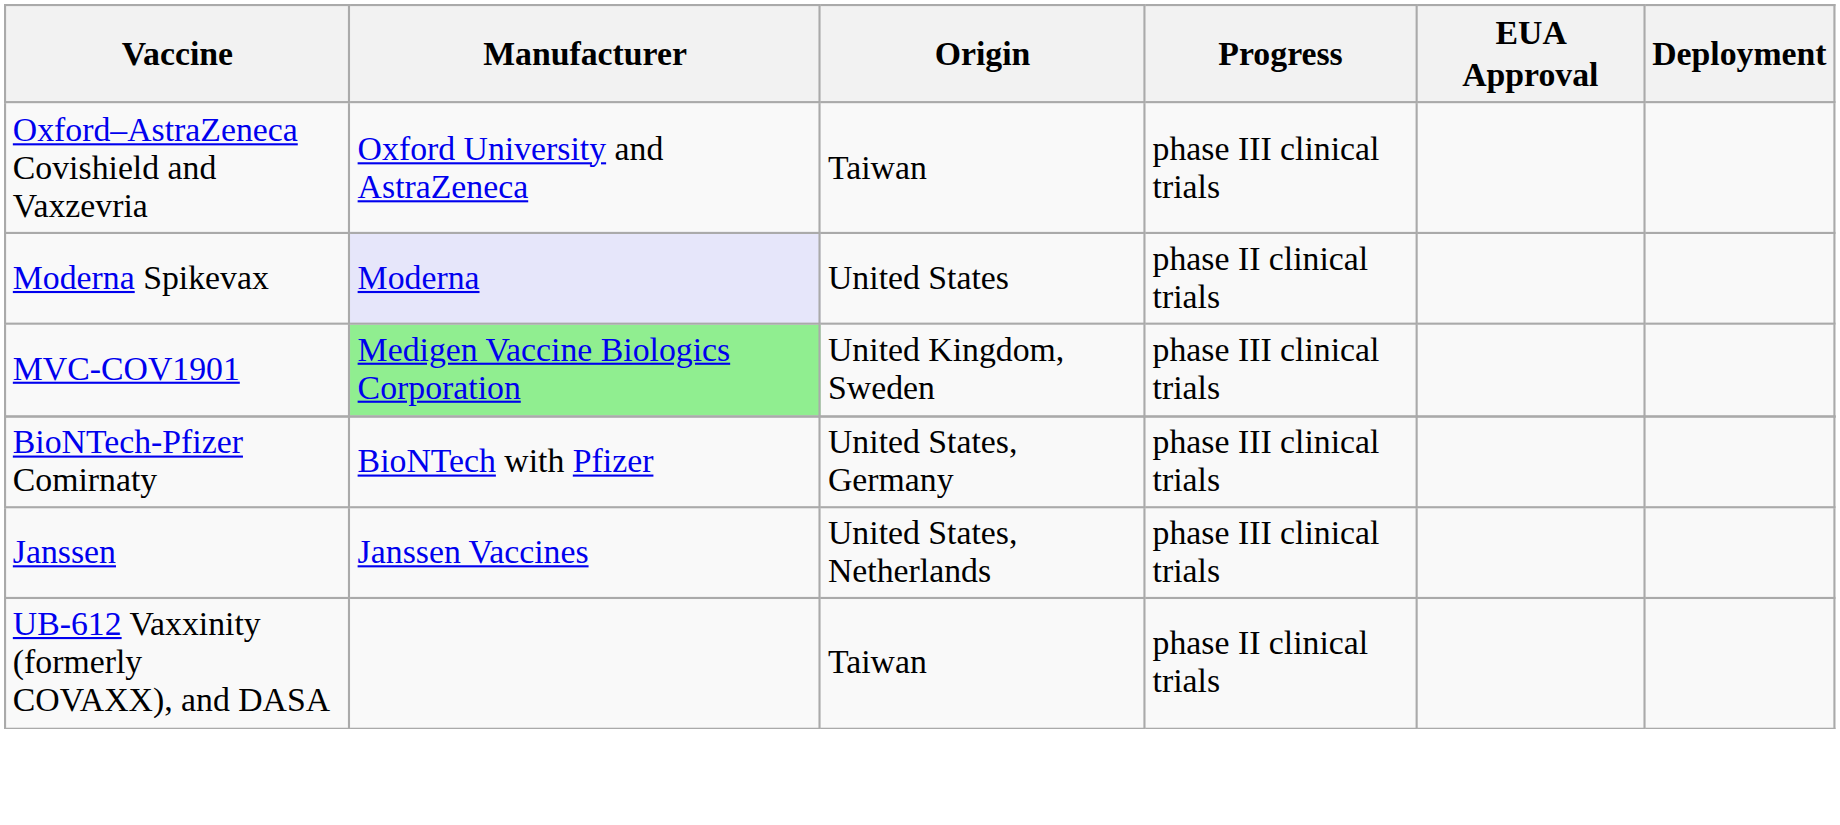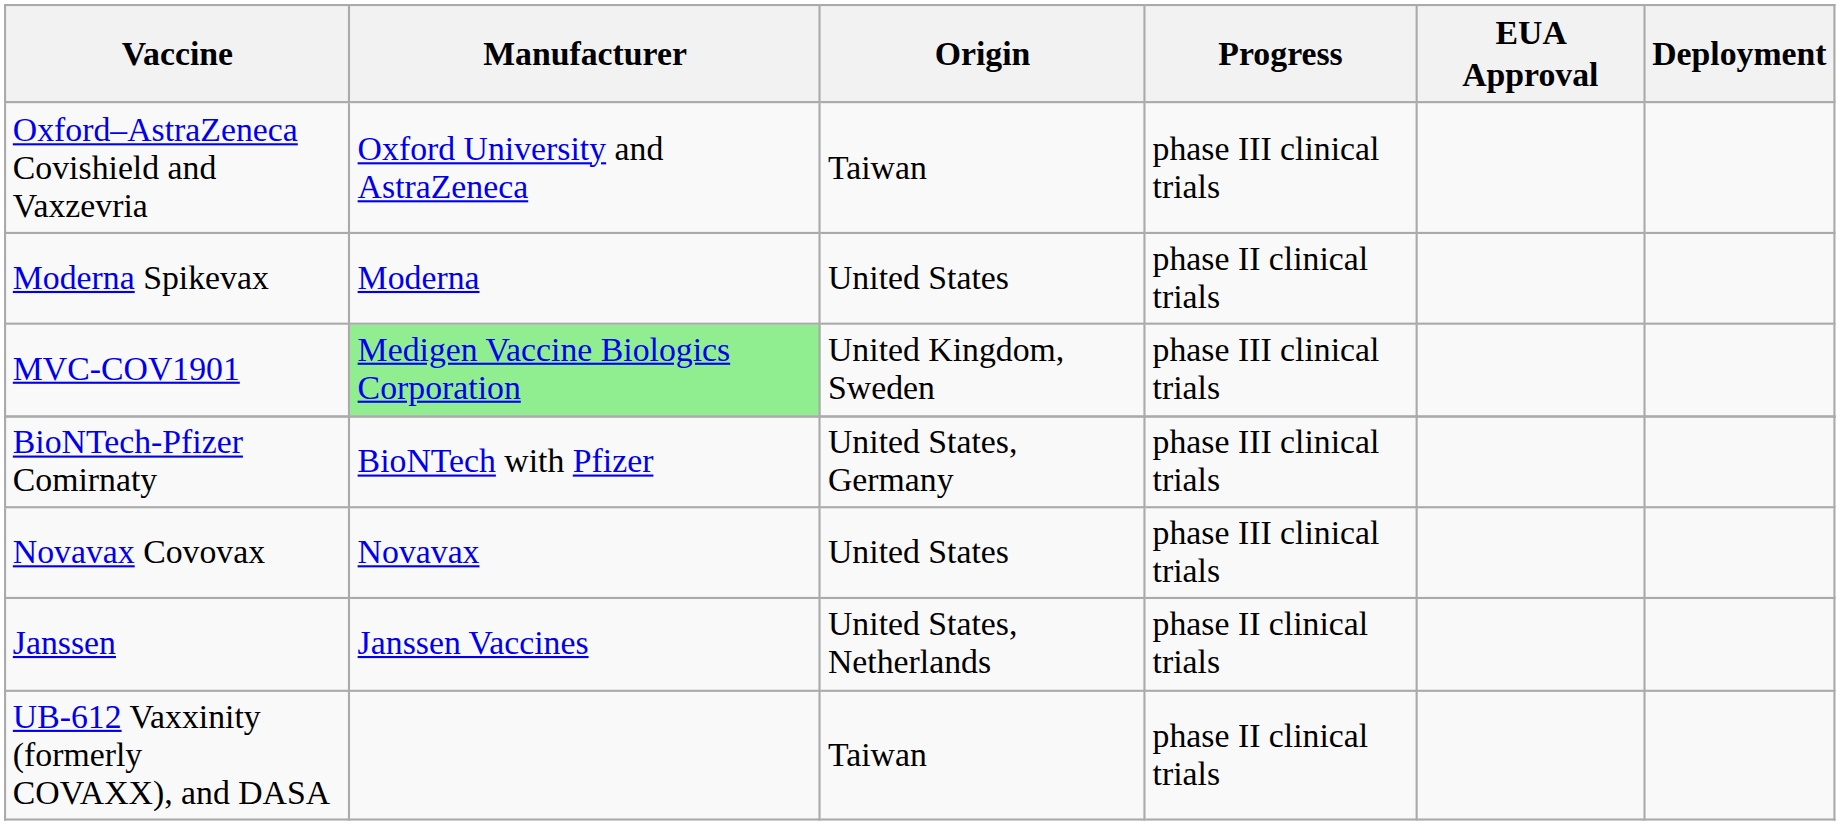Moderna Spikevax | Manufacturer: lavender background -> no background
+ row: Novavax Covovax | Novavax | United States | phase III clinical trials
Janssen | Progress: phase III clinical trials -> phase II clinical trials
